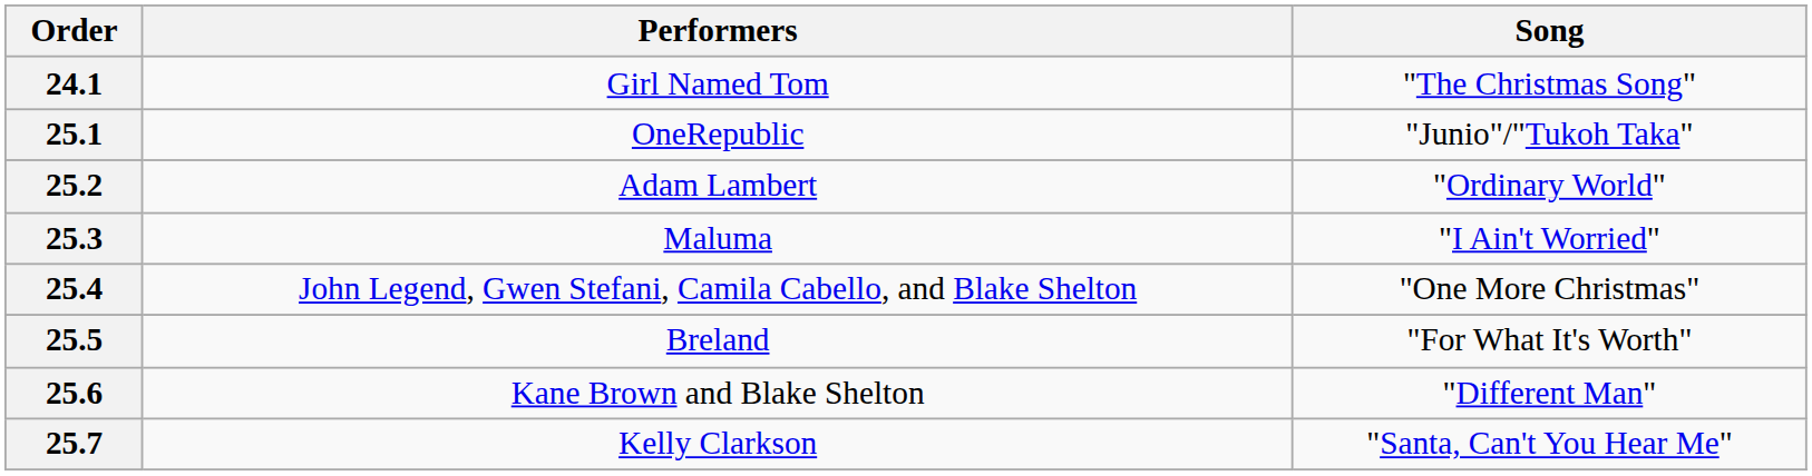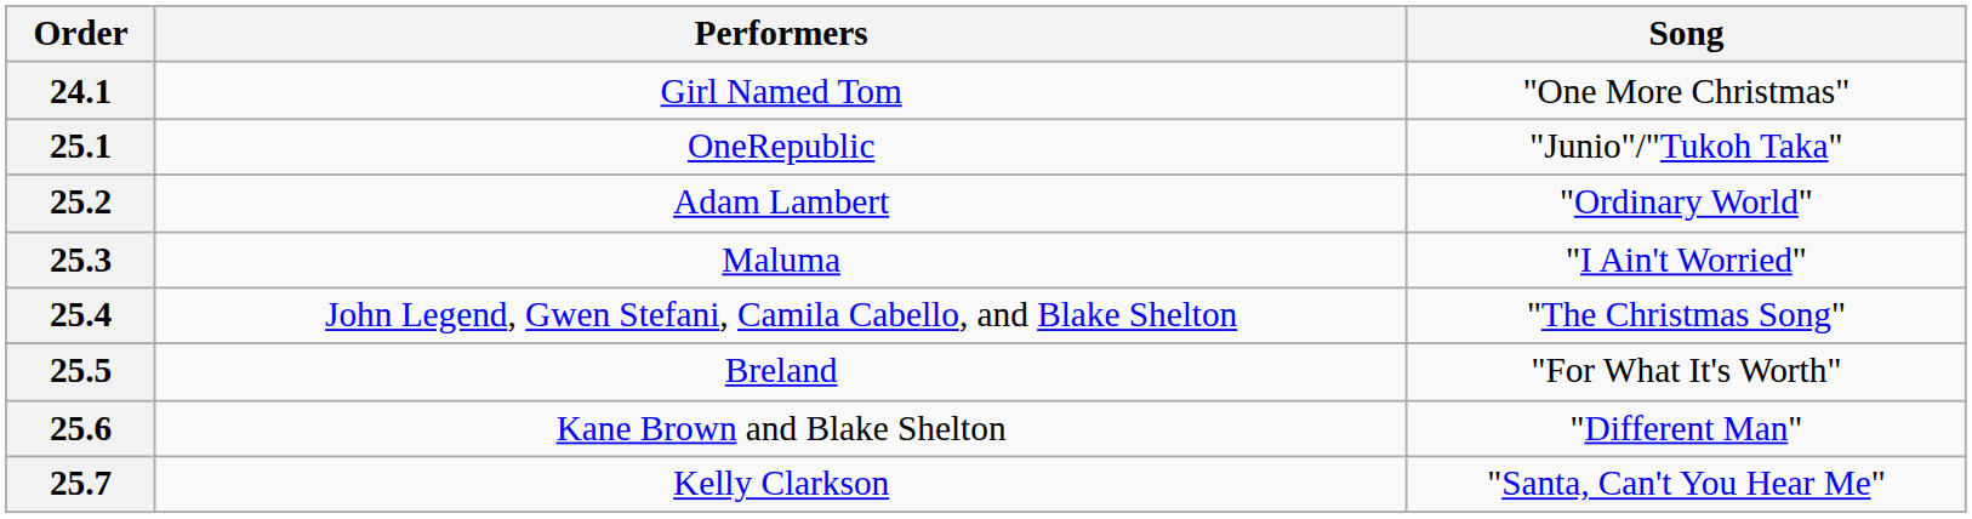24.1 | Song: "The Christmas Song" -> "One More Christmas"
25.4 | Song: "One More Christmas" -> "The Christmas Song"
